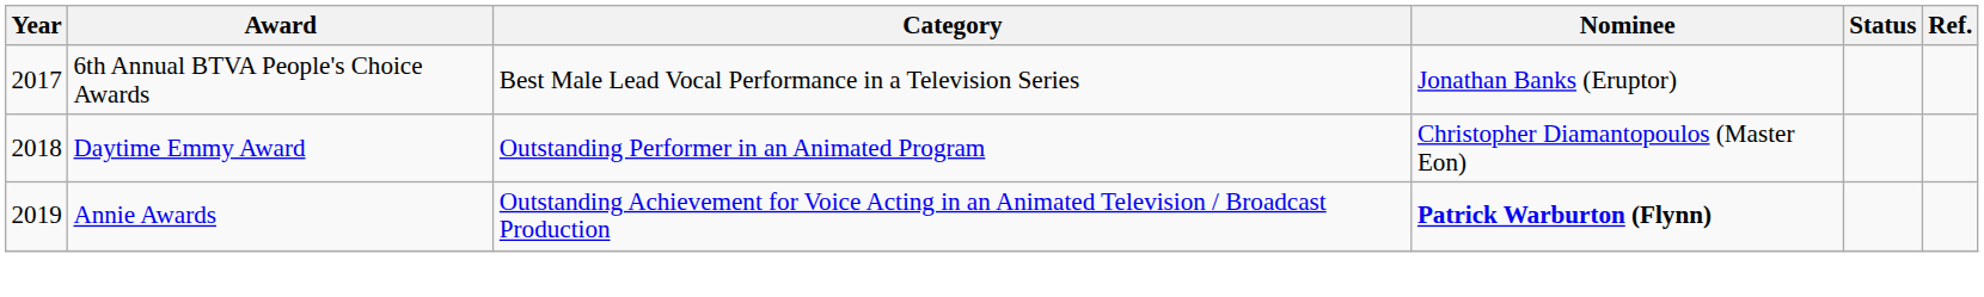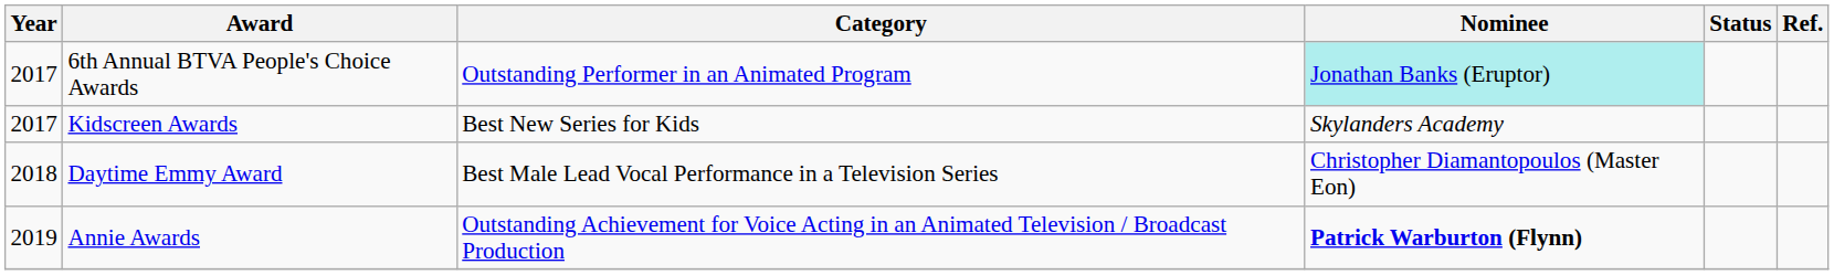6th Annual BTVA People's Choice Awards | Category: Best Male Lead Vocal Performance in a Television Series -> Outstanding Performer in an Animated Program
6th Annual BTVA People's Choice Awards | Nominee: no background -> paleturquoise background
+ row: 2017 | Kidscreen Awards | Best New Series for Kids | Skylanders Academy
Daytime Emmy Award | Category: Outstanding Performer in an Animated Program -> Best Male Lead Vocal Performance in a Television Series
